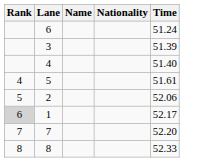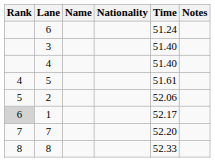+ column: Notes
3 | Time: 51.39 -> 51.40
